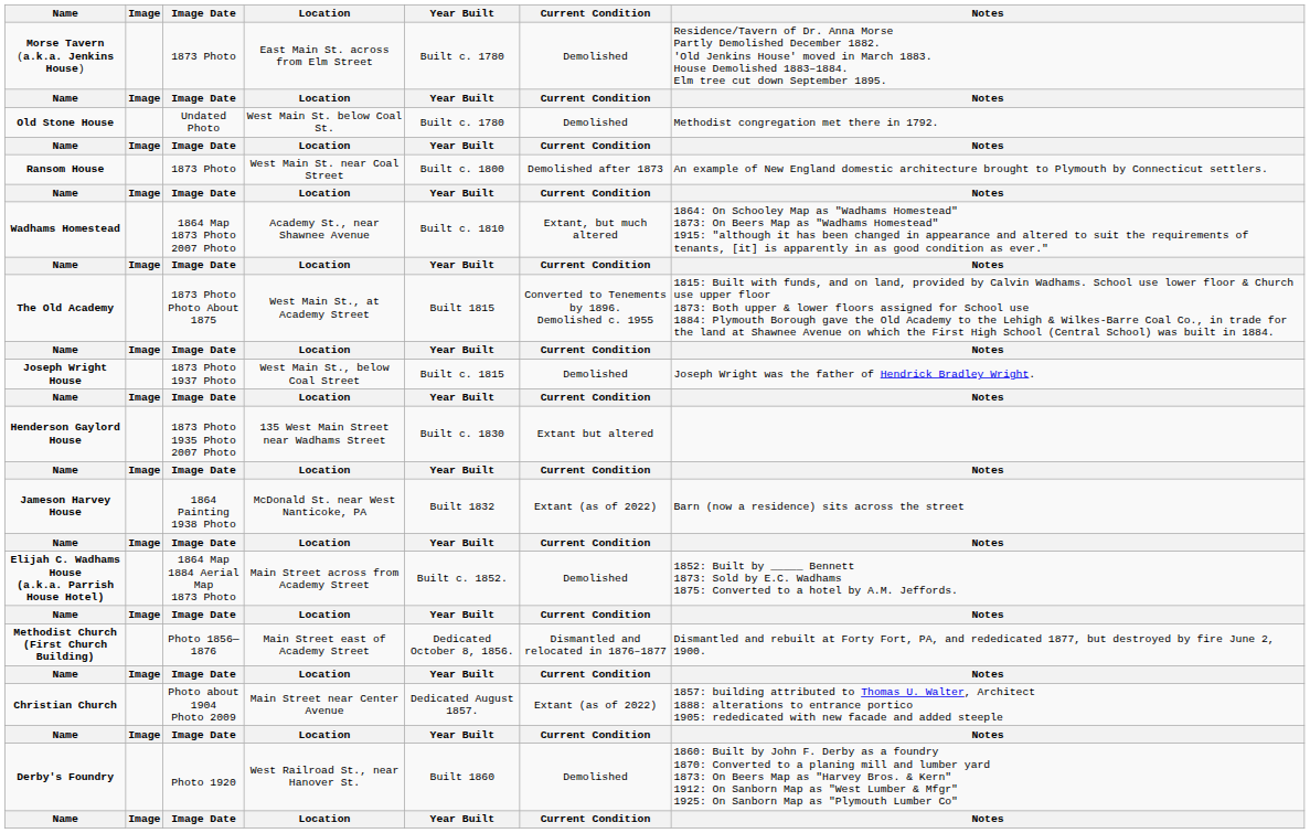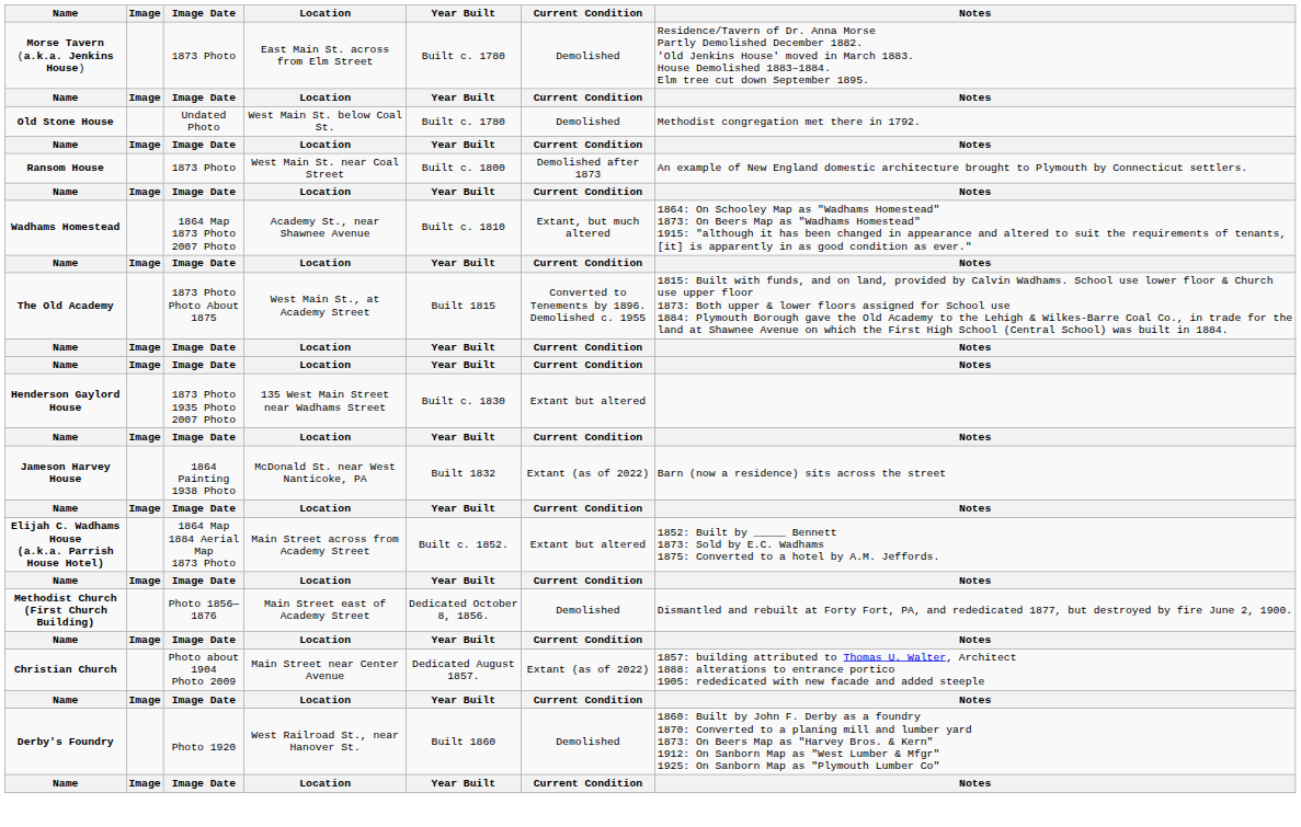- row: Joseph Wright House | 1873 Photo 1937 Photo | West Main St., below Coal Street | Built c. 1815 | Demolished | Joseph Wright was the father of Hendrick Bradley Wright.
Elijah C. Wadhams House (a.k.a. Parrish House Hotel) | Current Condition: Demolished -> Extant but altered
Methodist Church (First Church Building) | Current Condition: Dismantled and relocated in 1876–1877 -> Demolished
